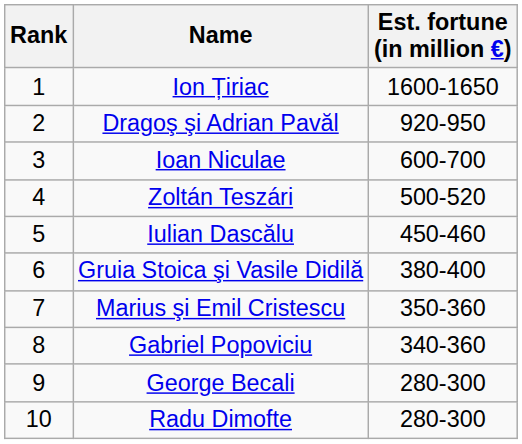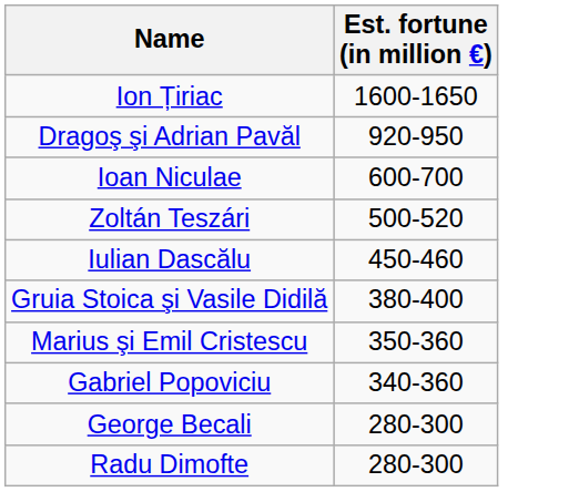- column: Rank | 1 | 2 | 3 | 4 | 5 | 6 | 7 | 8 | 9 | 10
